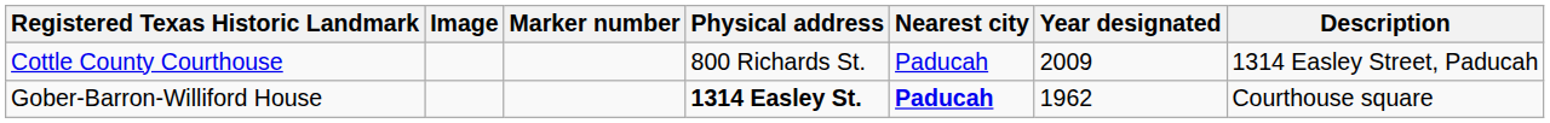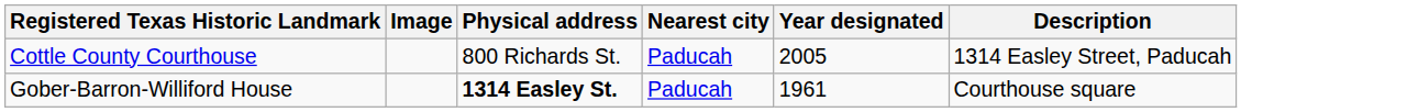- column: Marker number
Cottle County Courthouse | Year designated: 2009 -> 2005
Gober-Barron-Williford House | Nearest city: bold -> normal
Gober-Barron-Williford House | Year designated: 1962 -> 1961
